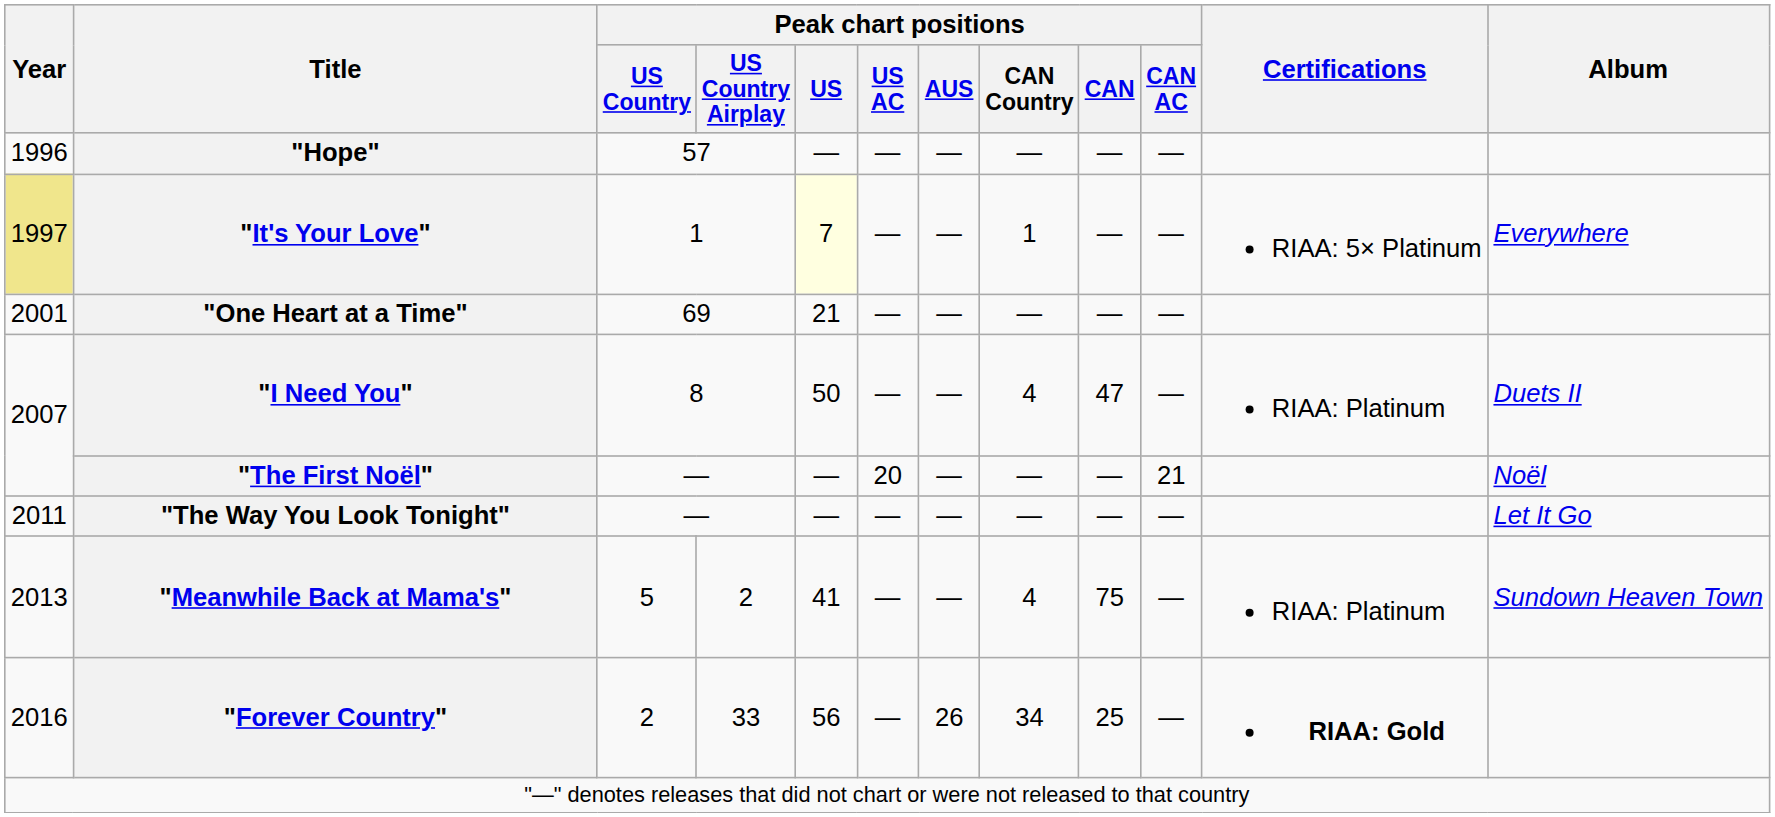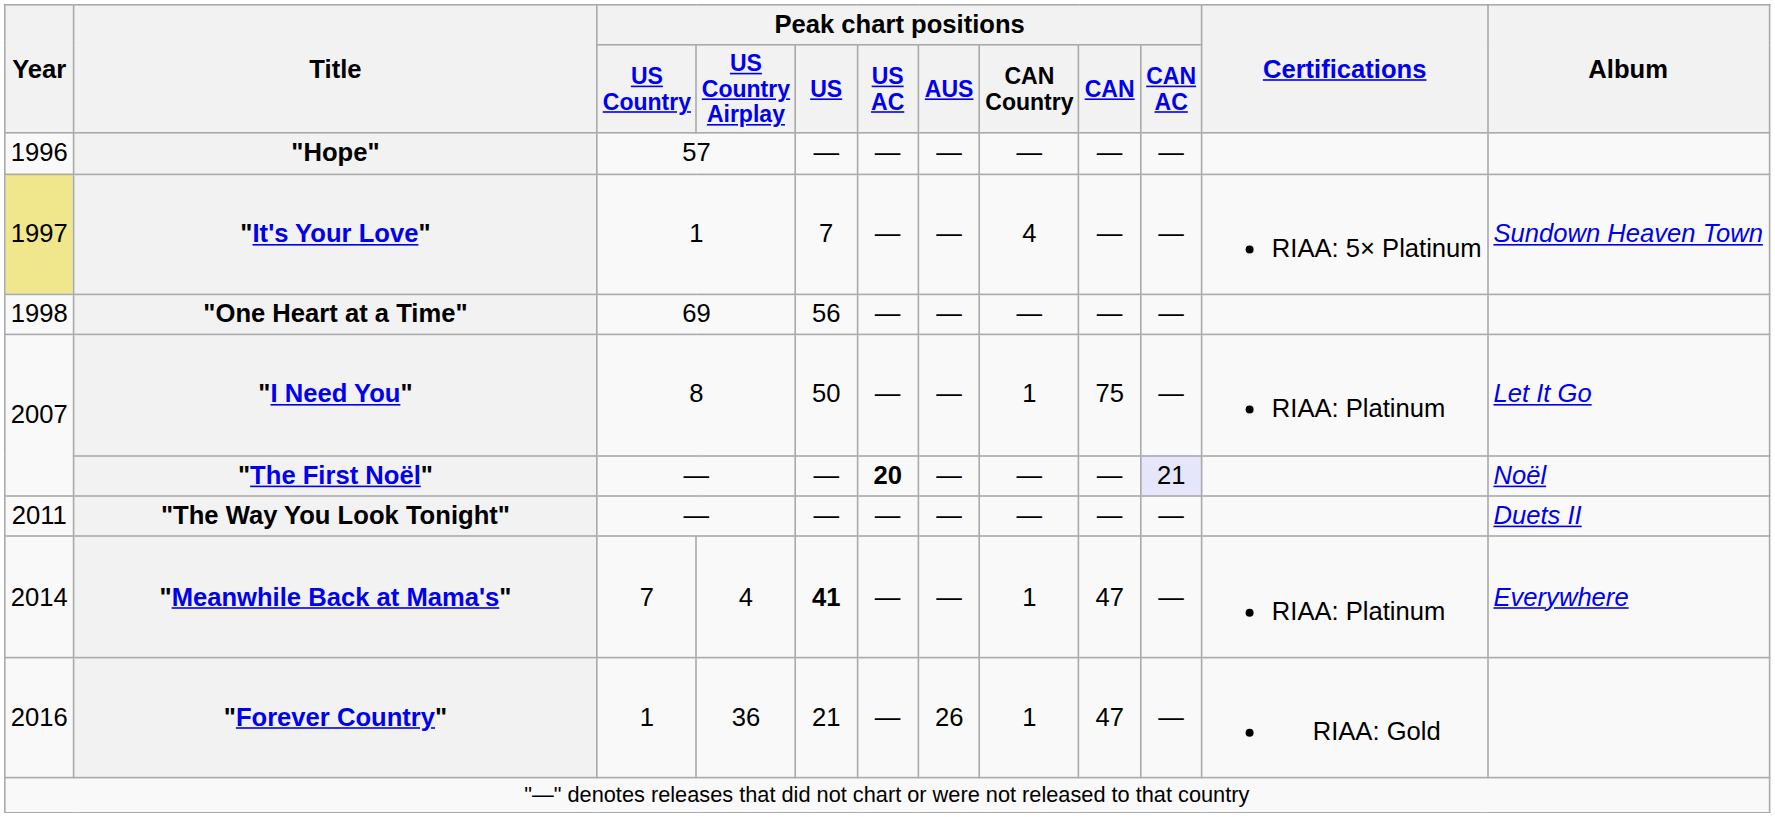"It's Your Love" | Peak chart positions / US: lightyellow background -> no background
"It's Your Love" | Peak chart positions / CAN Country: 1 -> 4
"It's Your Love" | Album: Everywhere -> Sundown Heaven Town
"One Heart at a Time" | Year: 2001 -> 1998
"One Heart at a Time" | Peak chart positions / US: 21 -> 56
"I Need You" | Peak chart positions / CAN Country: 4 -> 1
"I Need You" | Peak chart positions / CAN: 47 -> 75
"I Need You" | Album: Duets II -> Let It Go
"The First Noël" | Peak chart positions / US AC: normal -> bold
"The First Noël" | Peak chart positions / CAN AC: no background -> lavender background
"The Way You Look Tonight" | Album: Let It Go -> Duets II
"Meanwhile Back at Mama's" | Year: 2013 -> 2014
"Meanwhile Back at Mama's" | Peak chart positions / US Country: 5 -> 7
"Meanwhile Back at Mama's" | Peak chart positions / US Country Airplay: 2 -> 4
"Meanwhile Back at Mama's" | Peak chart positions / US: normal -> bold
"Meanwhile Back at Mama's" | Peak chart positions / CAN Country: 4 -> 1
"Meanwhile Back at Mama's" | Peak chart positions / CAN: 75 -> 47
"Meanwhile Back at Mama's" | Album: Sundown Heaven Town -> Everywhere
"Forever Country" | Peak chart positions / US Country: 2 -> 1
"Forever Country" | Peak chart positions / US Country Airplay: 33 -> 36
"Forever Country" | Peak chart positions / US: 56 -> 21
"Forever Country" | Peak chart positions / CAN Country: 34 -> 1
"Forever Country" | Peak chart positions / CAN: 25 -> 47
"Forever Country" | Certifications: bold -> normal
